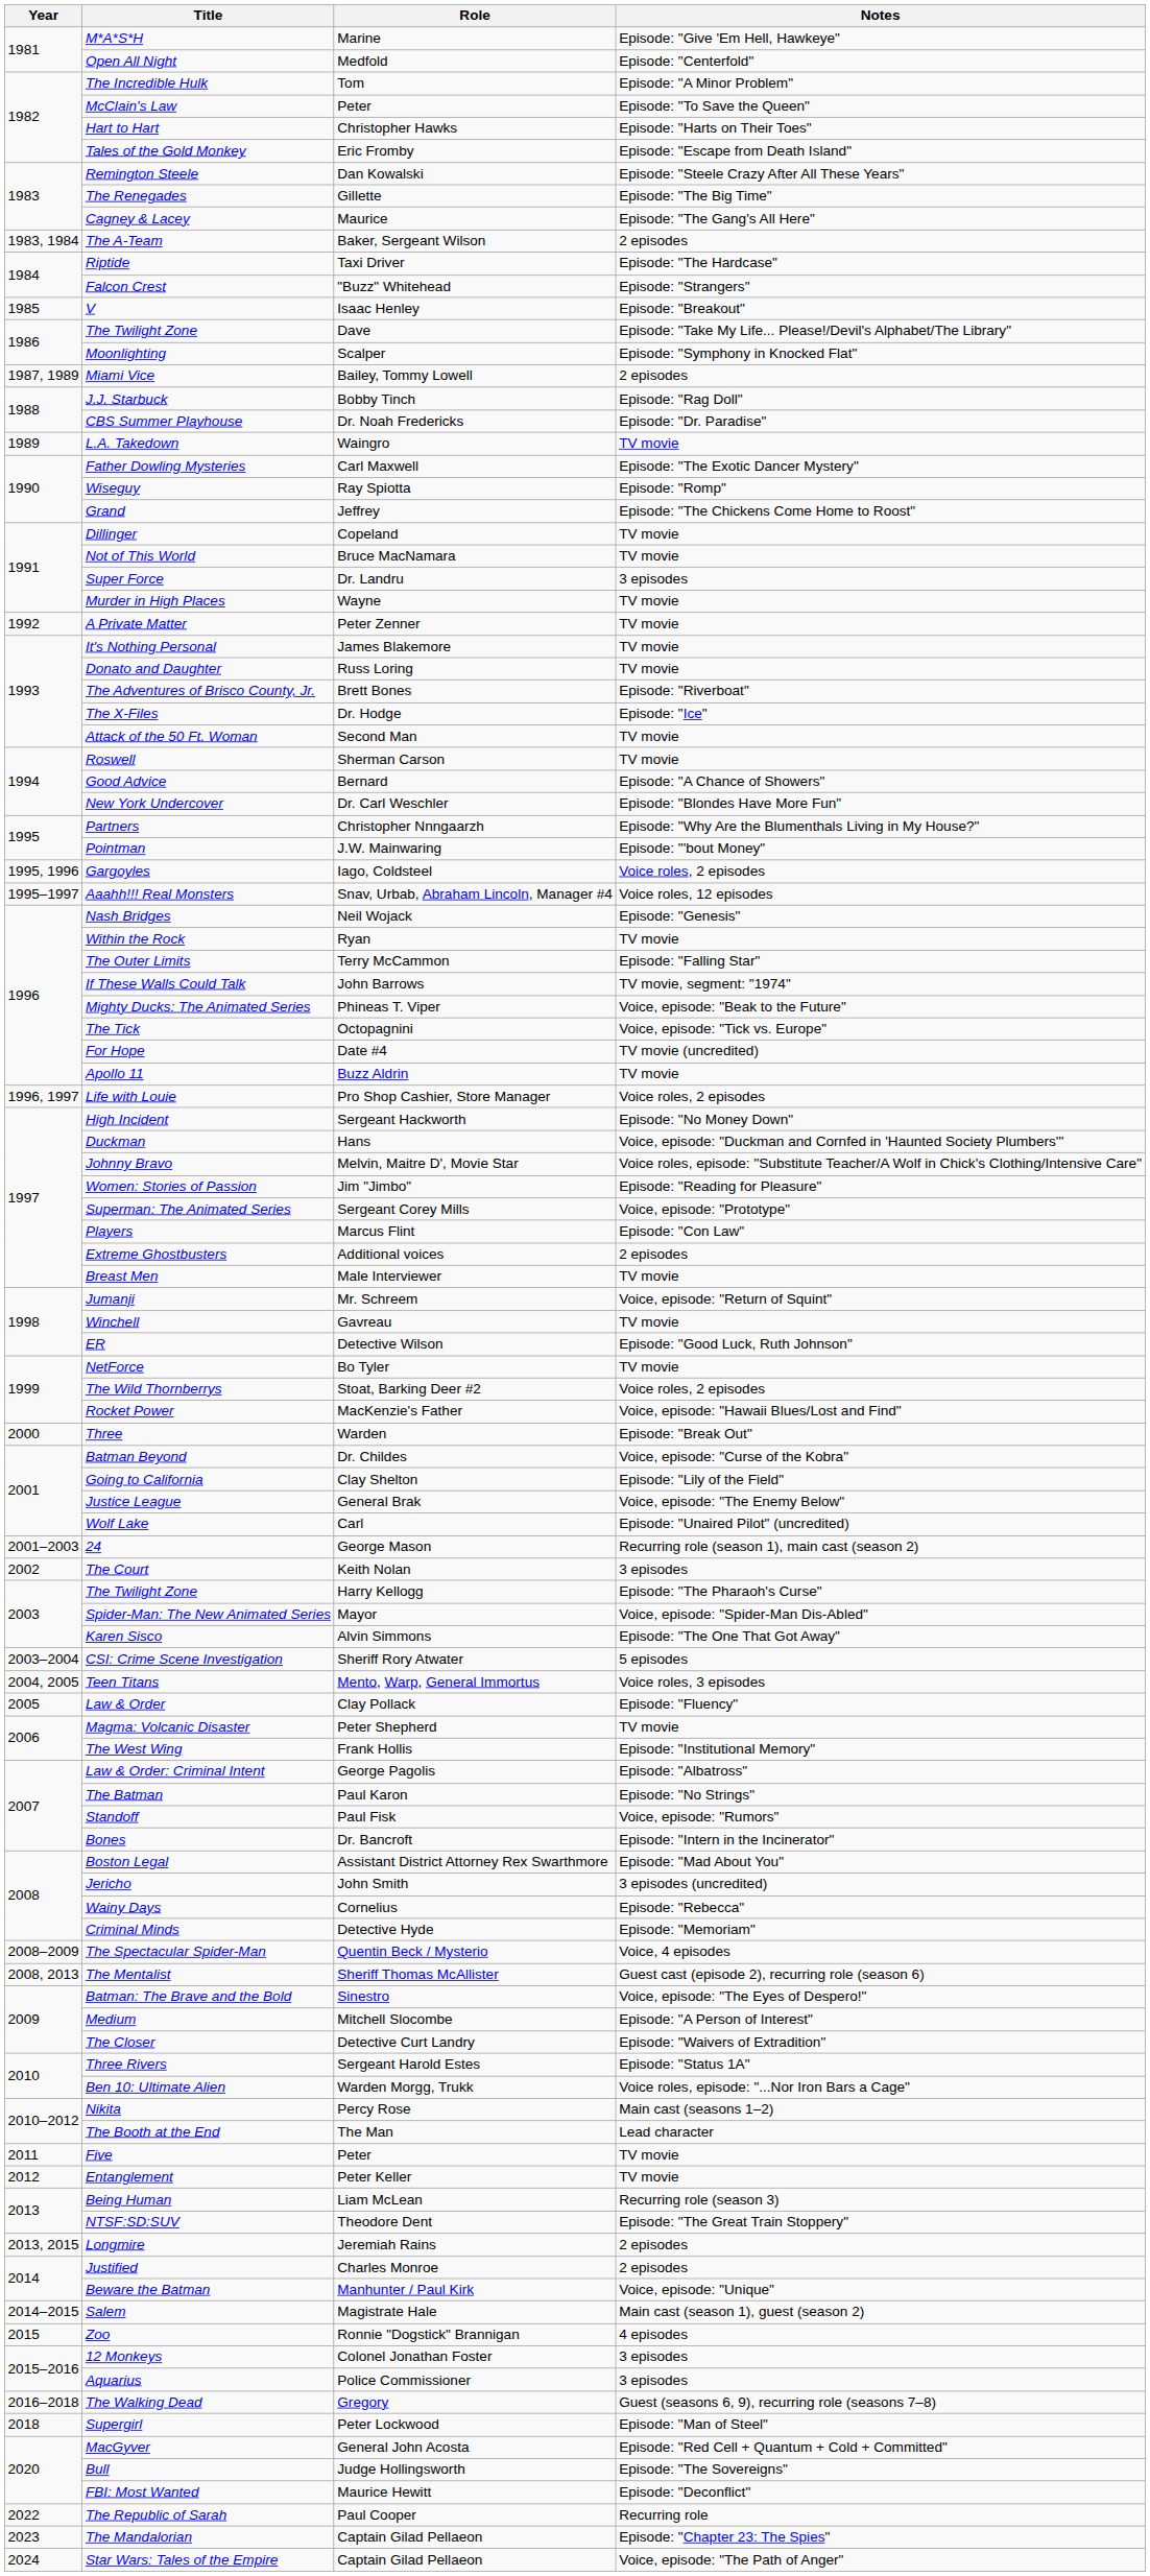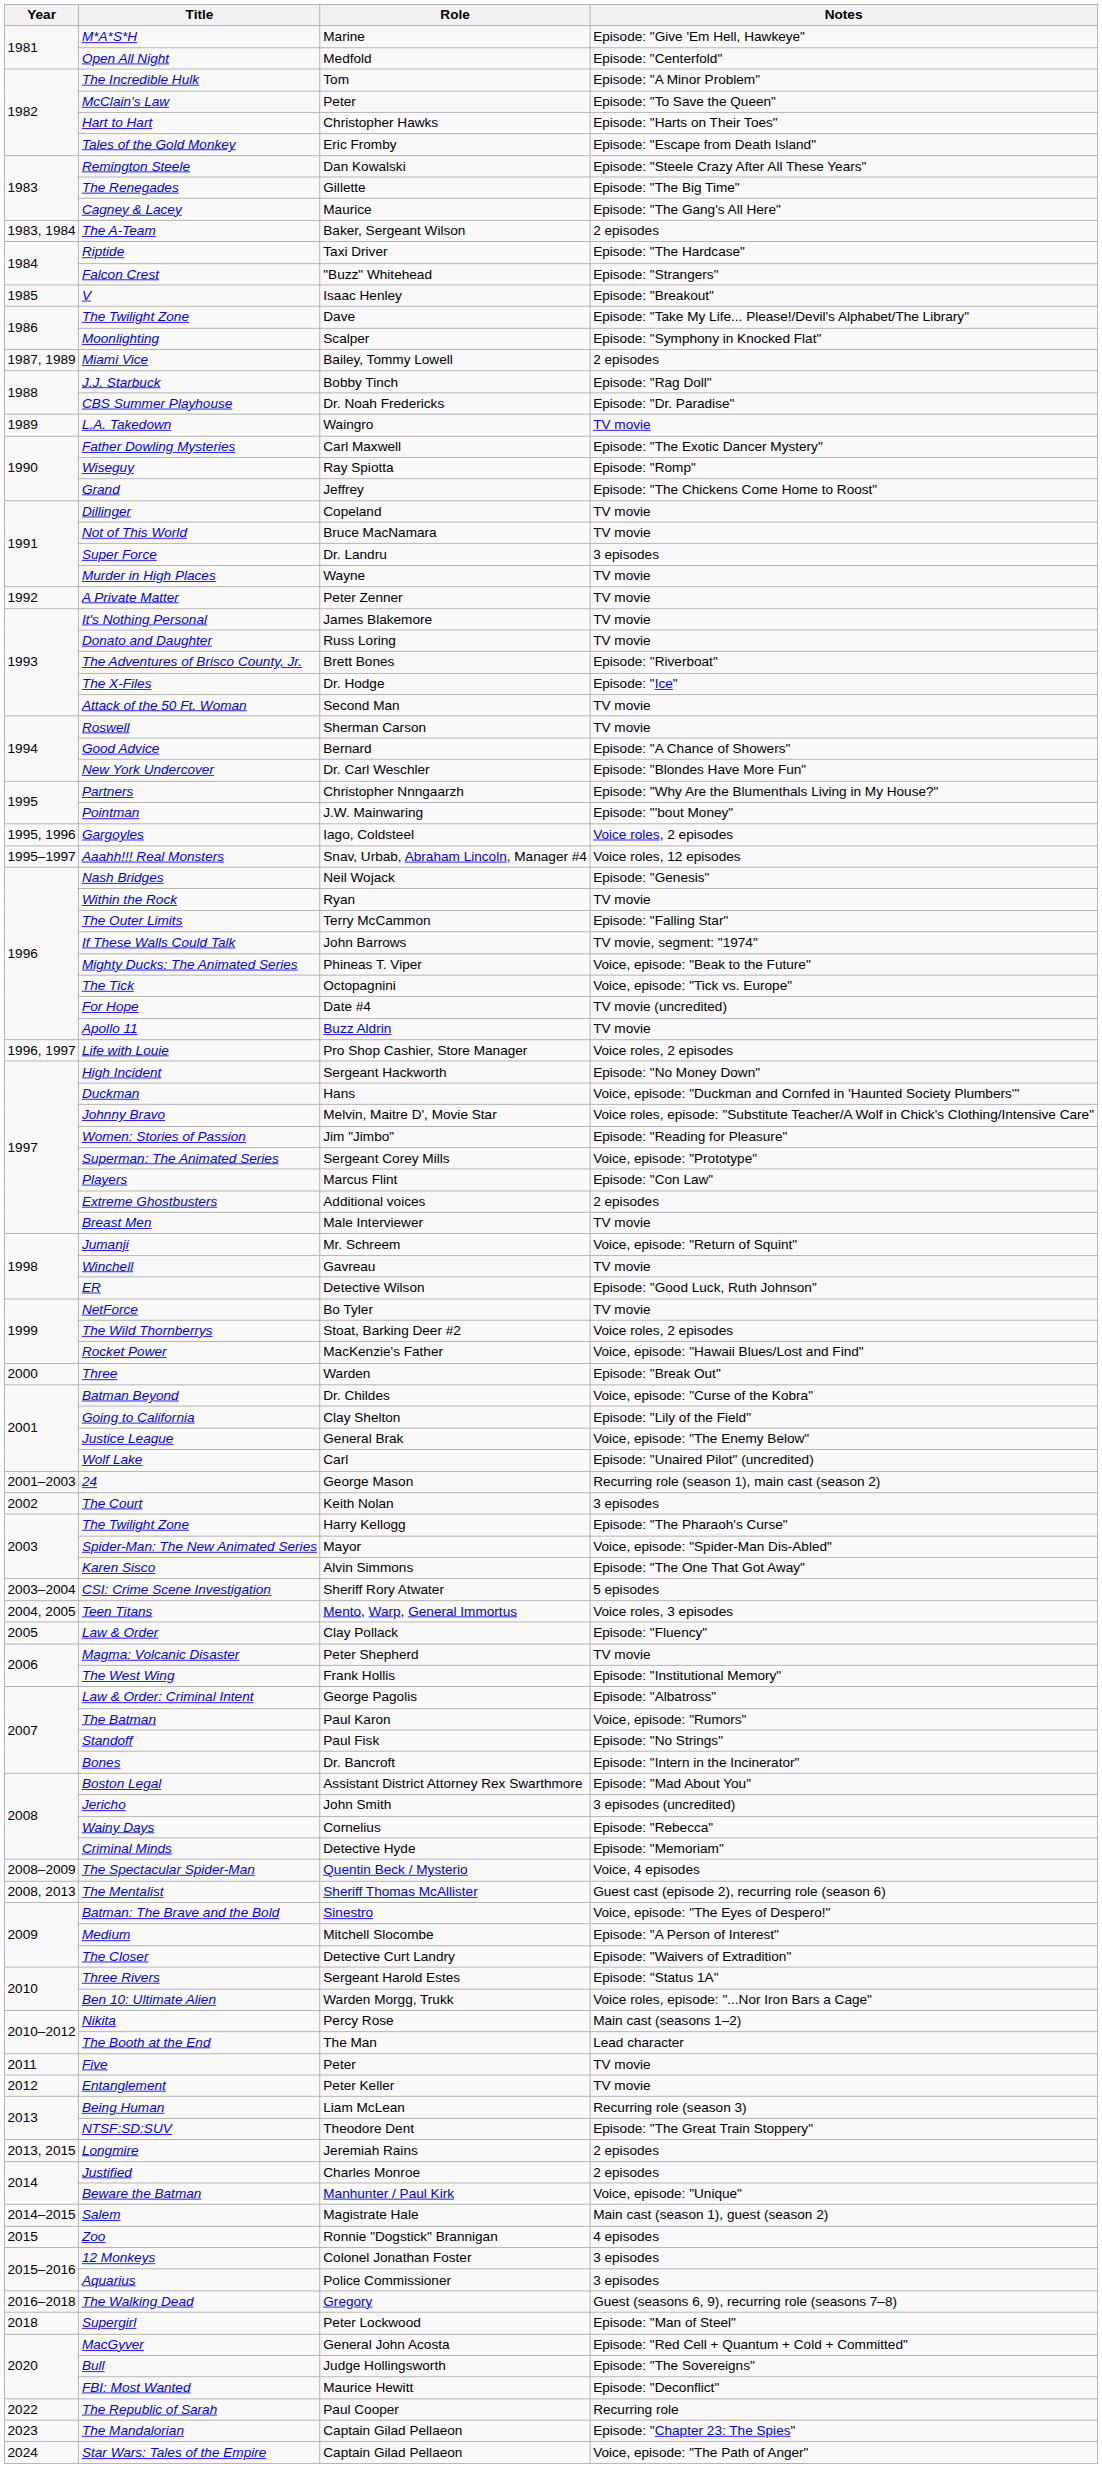The Batman | Notes: Episode: "No Strings" -> Voice, episode: "Rumors"
Standoff | Notes: Voice, episode: "Rumors" -> Episode: "No Strings"
